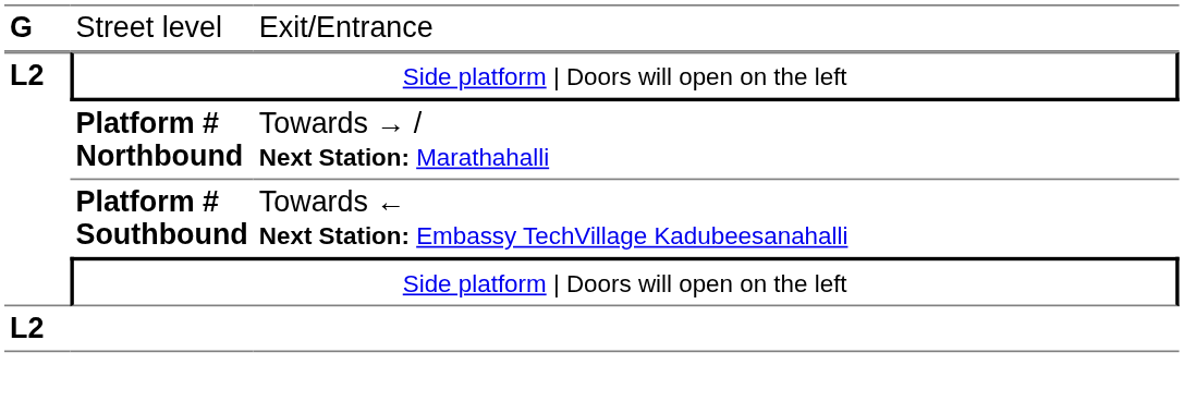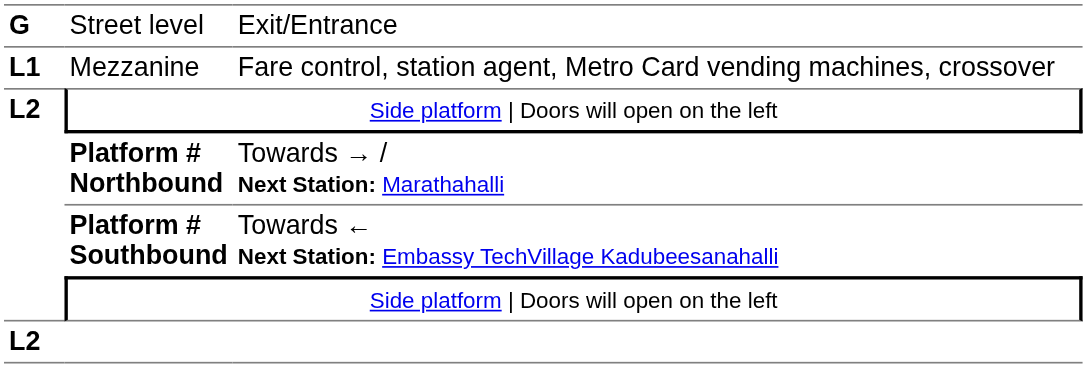+ row: L1 | Mezzanine | Fare control, station agent, Metro Card vending machines, crossover
